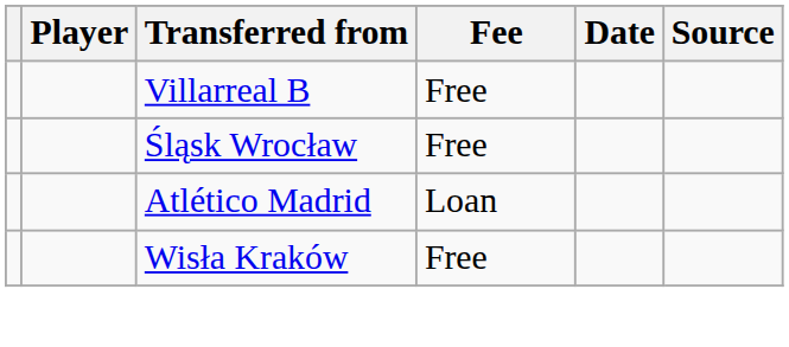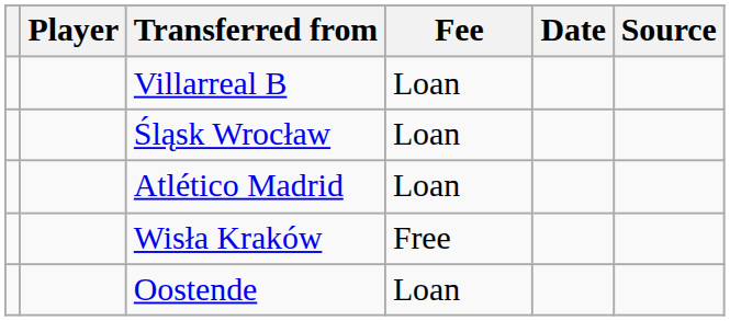Villarreal B | Fee: Free -> Loan
Śląsk Wrocław | Fee: Free -> Loan
+ row: Oostende | Loan
